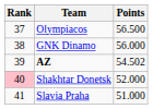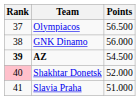AZ | Rank: normal -> bold
AZ | Points: 54.502 -> 54.500
